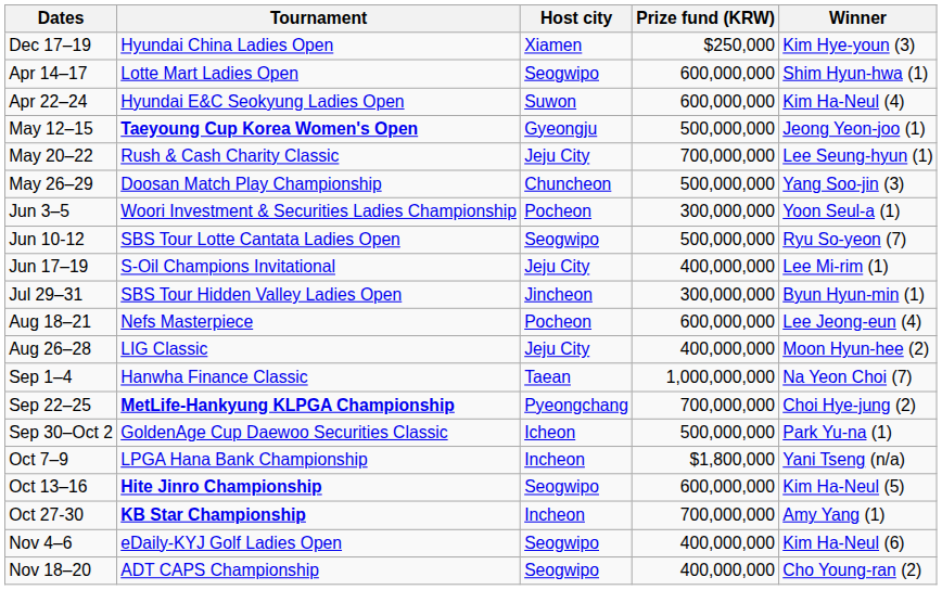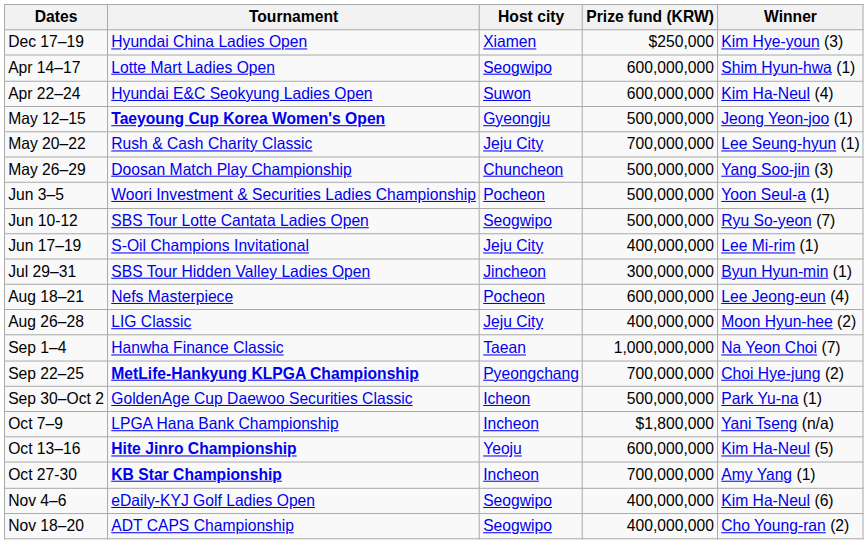Jun 3–5 | Prize fund (KRW): 300,000,000 -> 500,000,000
Oct 13–16 | Host city: Seogwipo -> Yeoju
